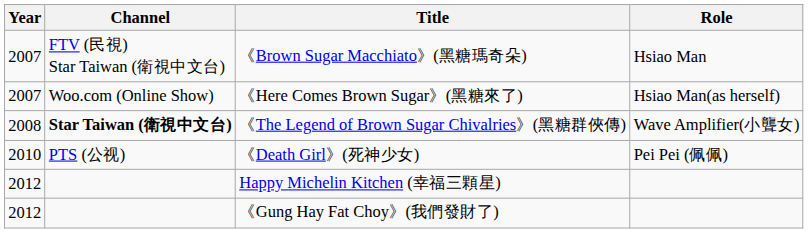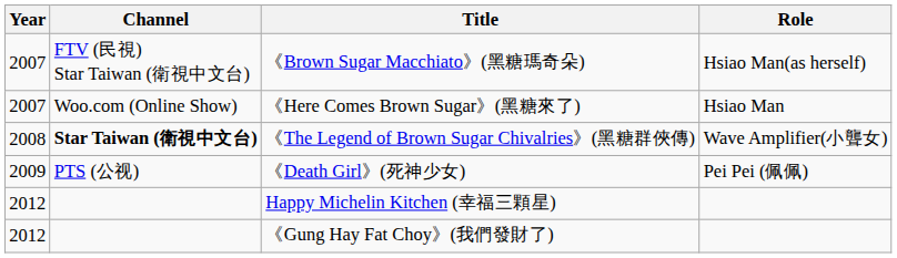《Brown Sugar Macchiato》(黑糖瑪奇朵) | Role: Hsiao Man -> Hsiao Man(as herself)
《Here Comes Brown Sugar》(黑糖來了) | Role: Hsiao Man(as herself) -> Hsiao Man
《Death Girl》(死神少女) | Year: 2010 -> 2009
